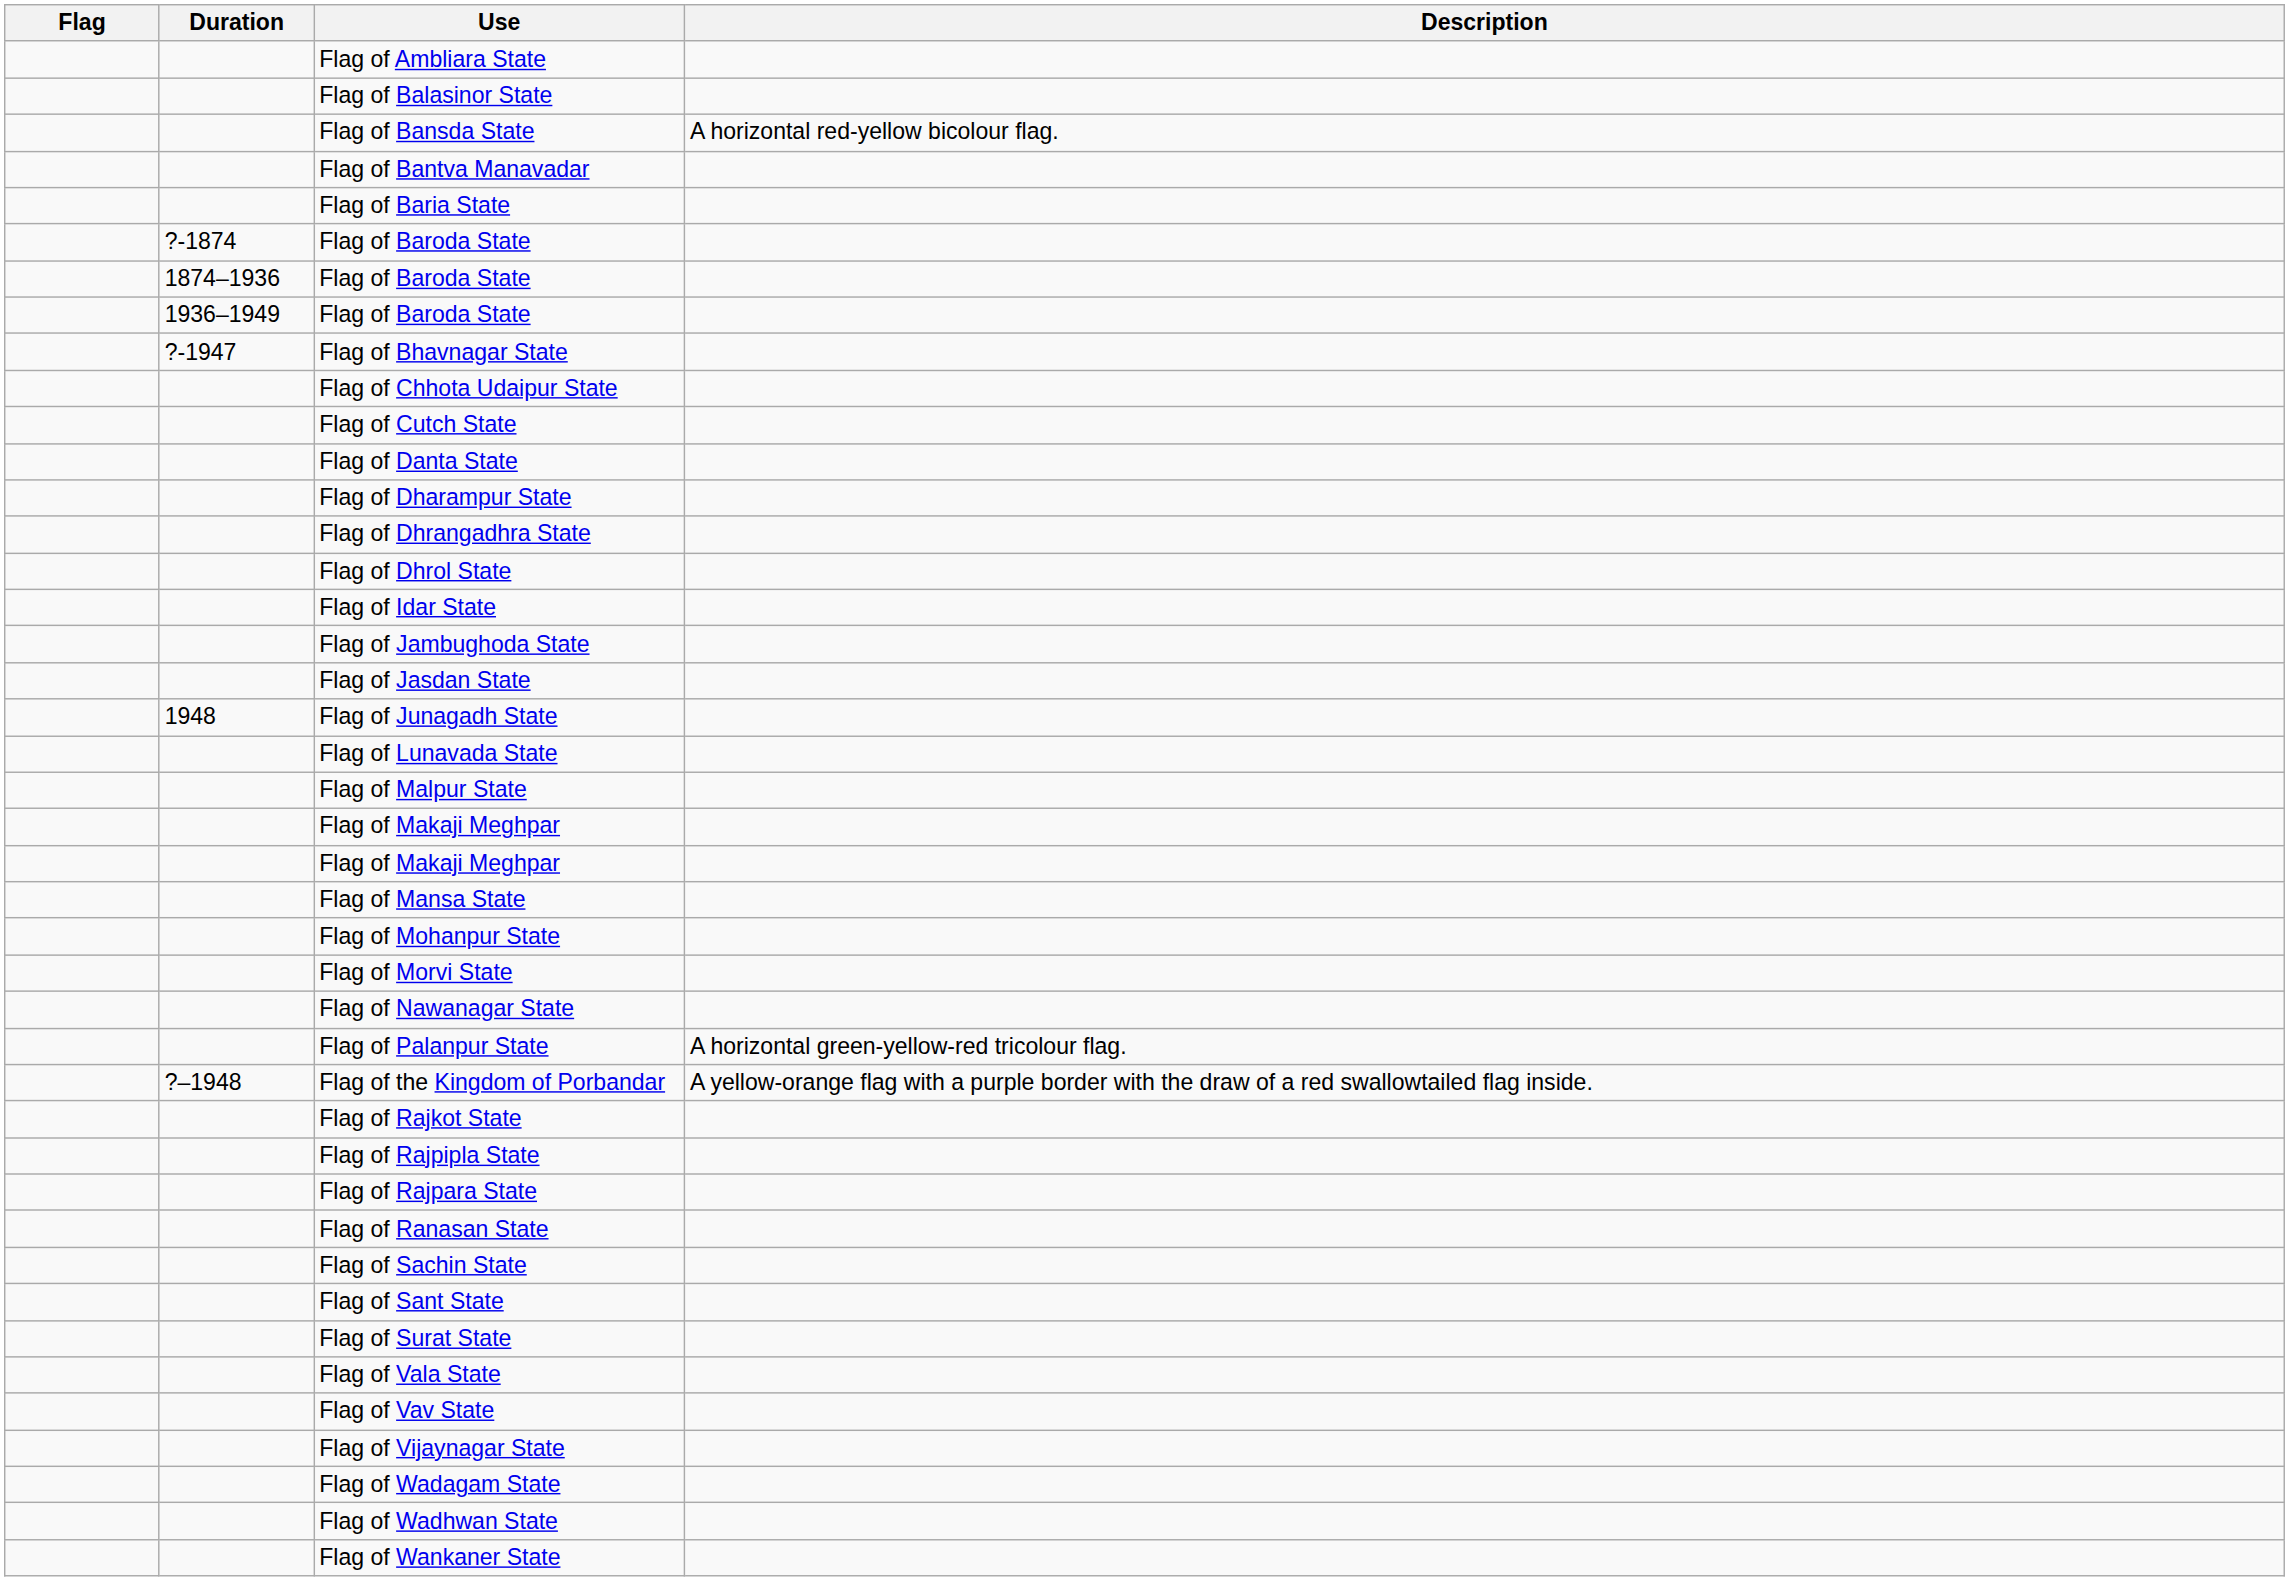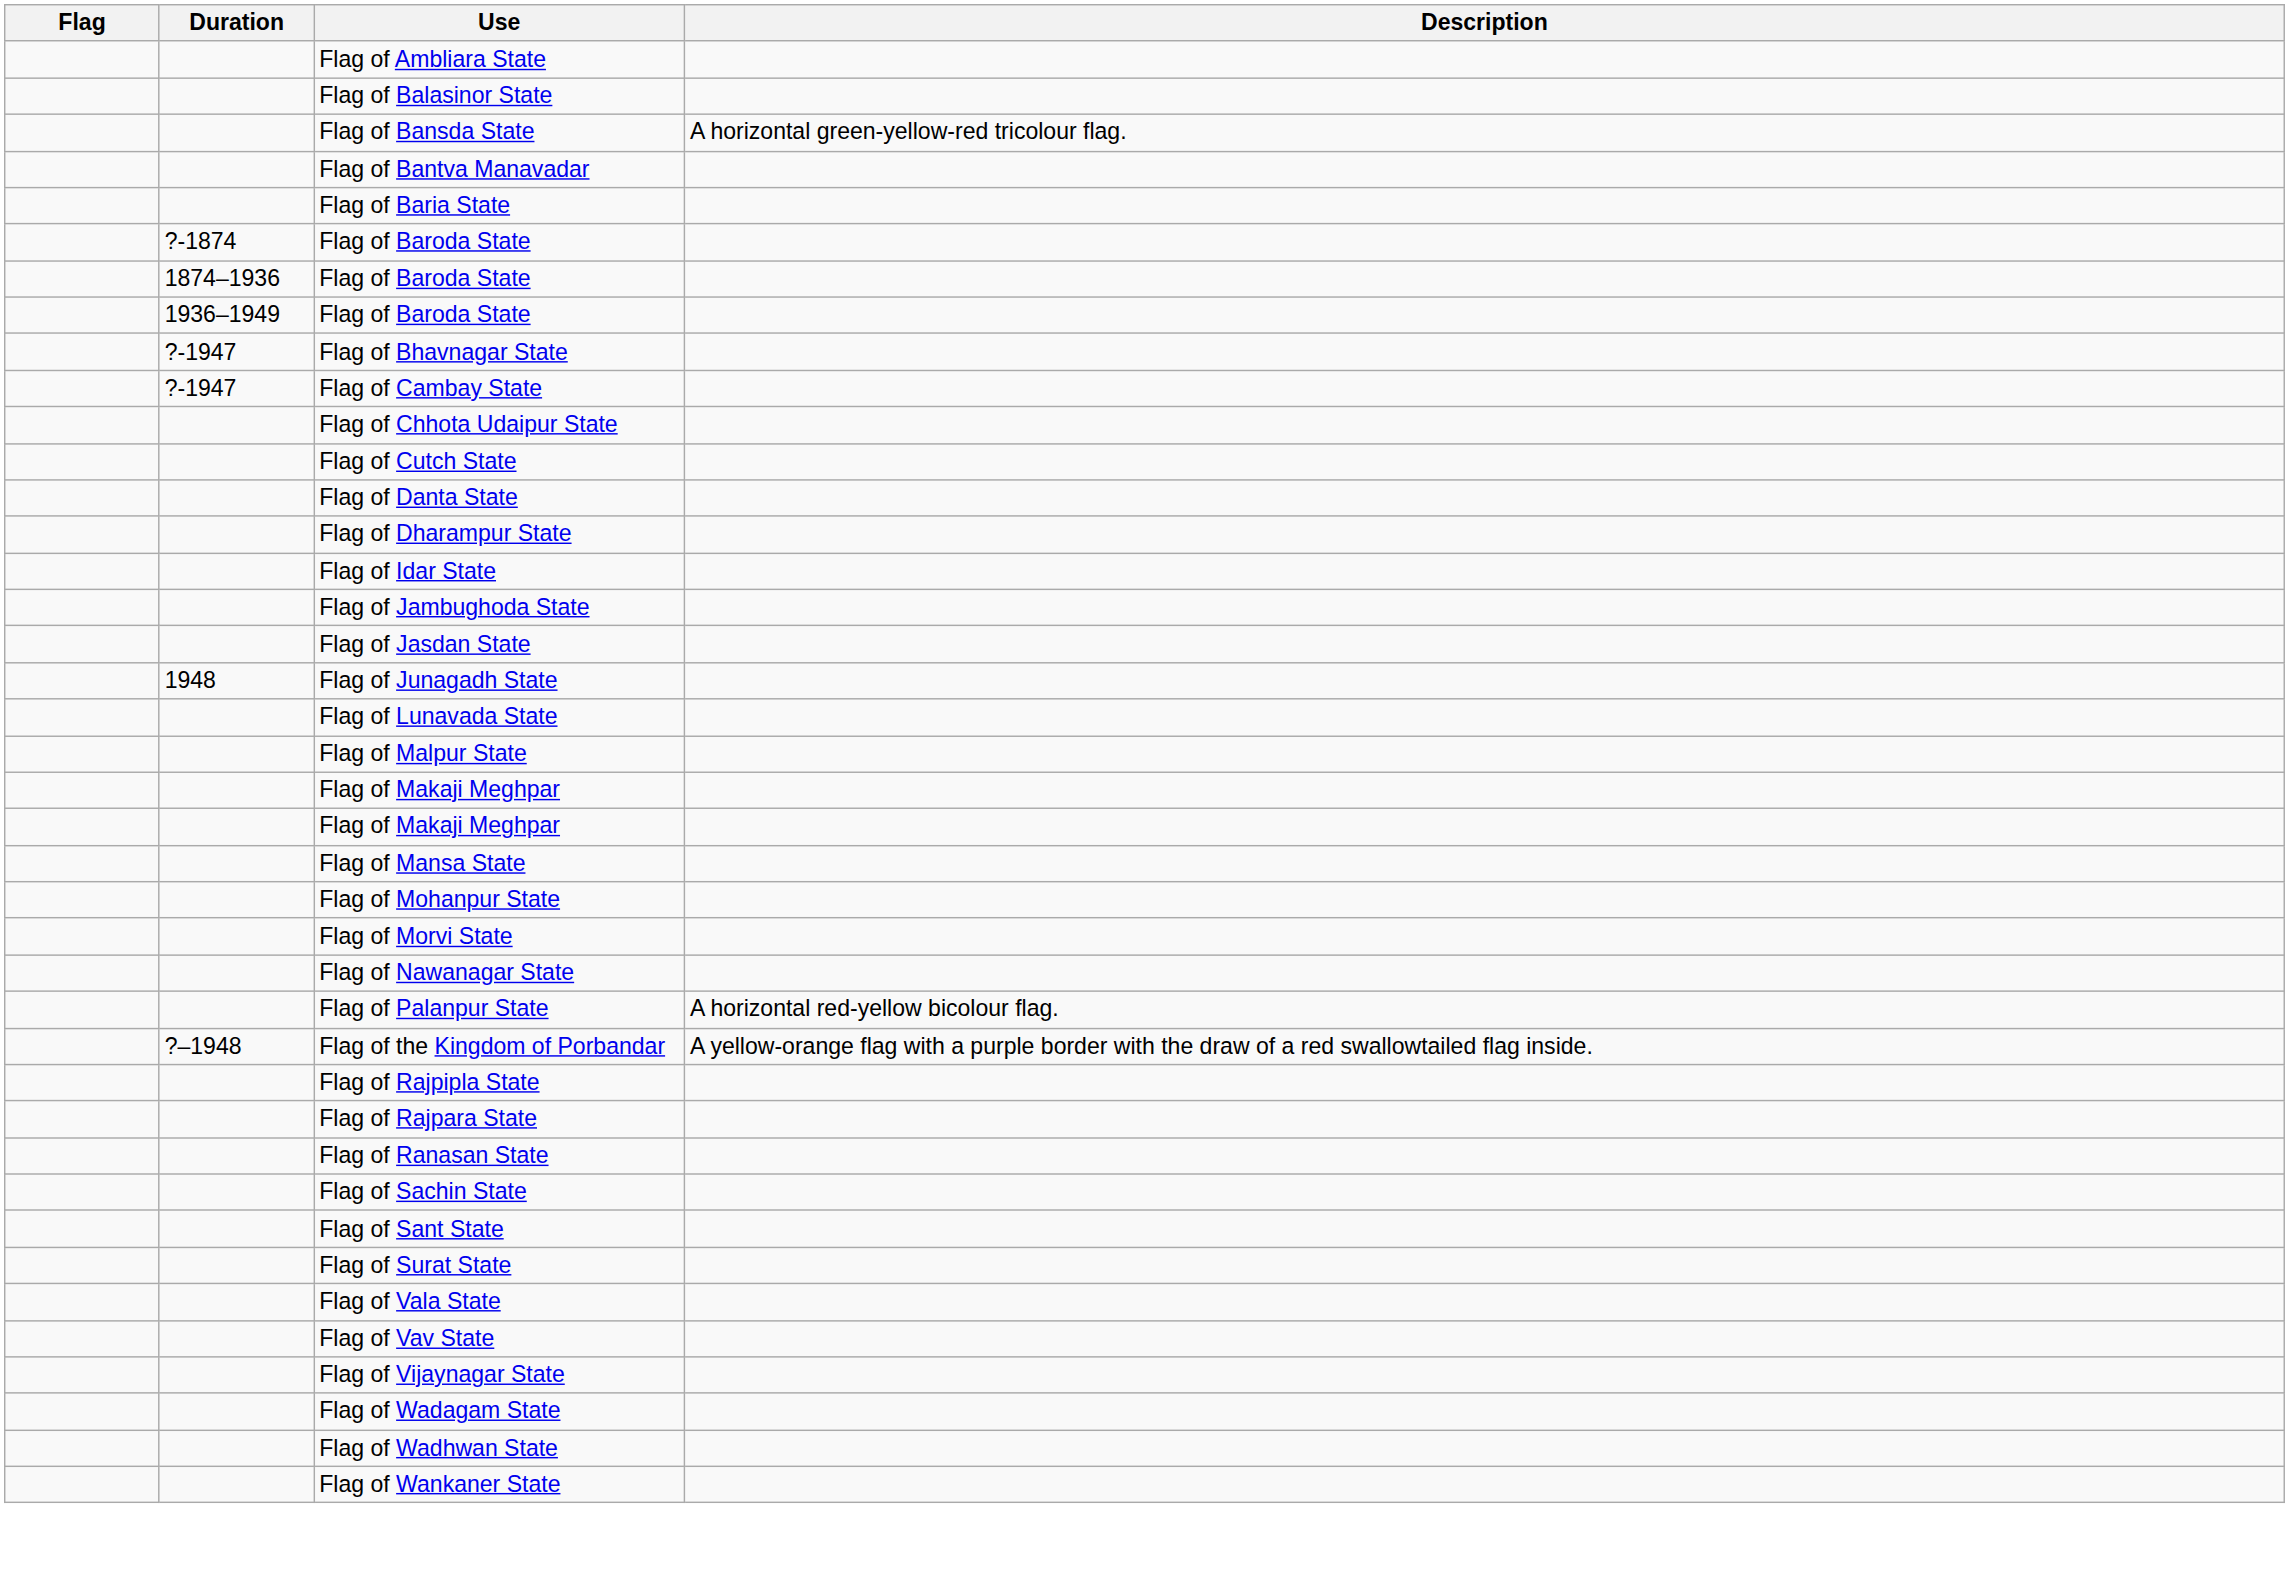Flag of Bansda State | Description: A horizontal red-yellow bicolour flag. -> A horizontal green-yellow-red tricolour flag.
+ row: ?-1947 | Flag of Cambay State
- row: Flag of Dhrangadhra State
- row: Flag of Dhrol State
Flag of Palanpur State | Description: A horizontal green-yellow-red tricolour flag. -> A horizontal red-yellow bicolour flag.
- row: Flag of Rajkot State
